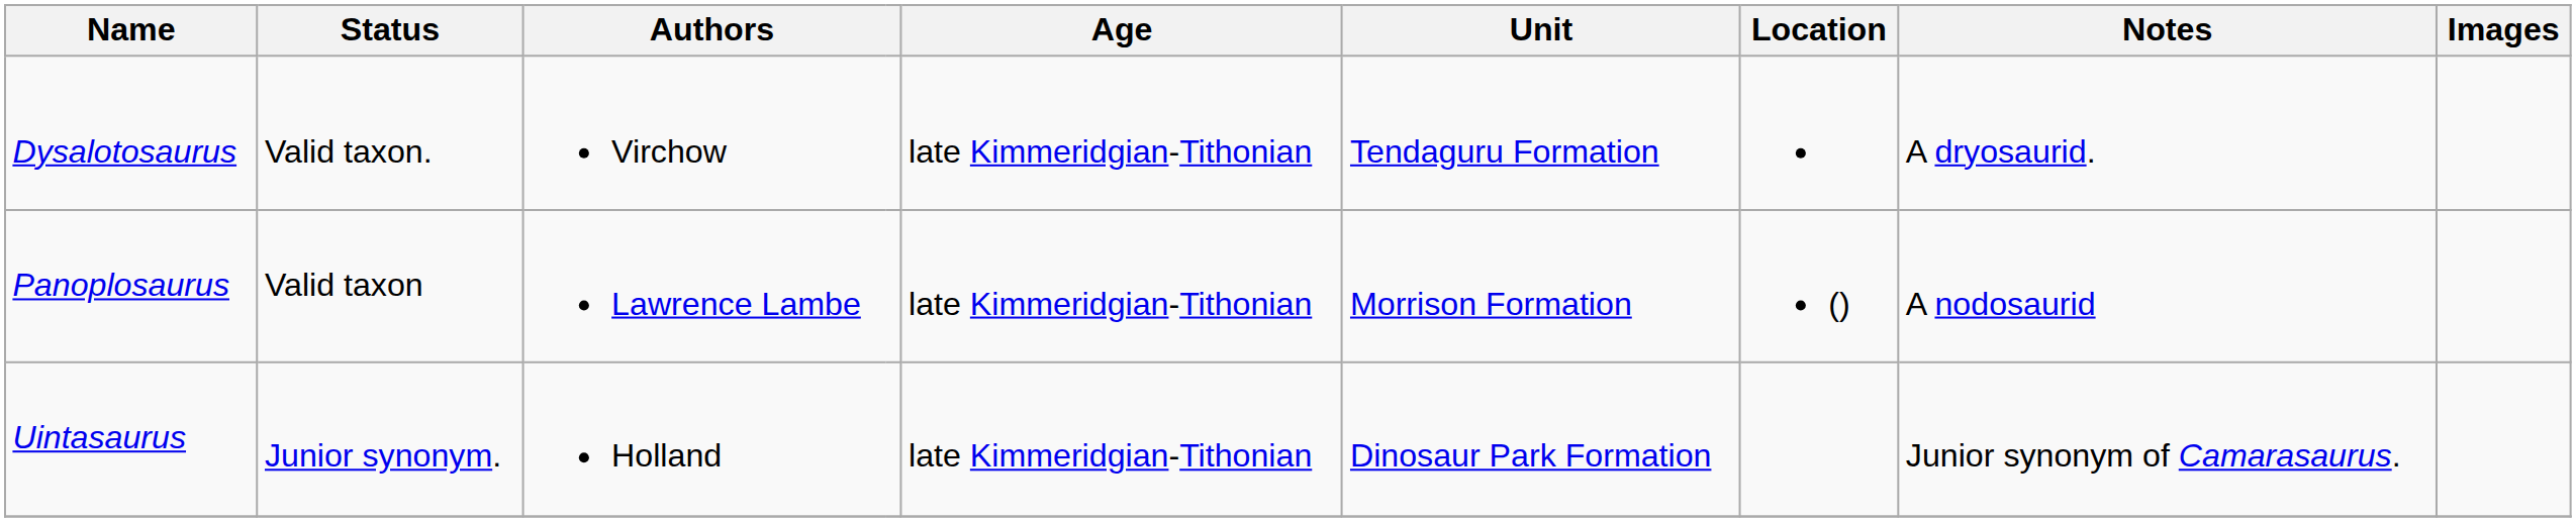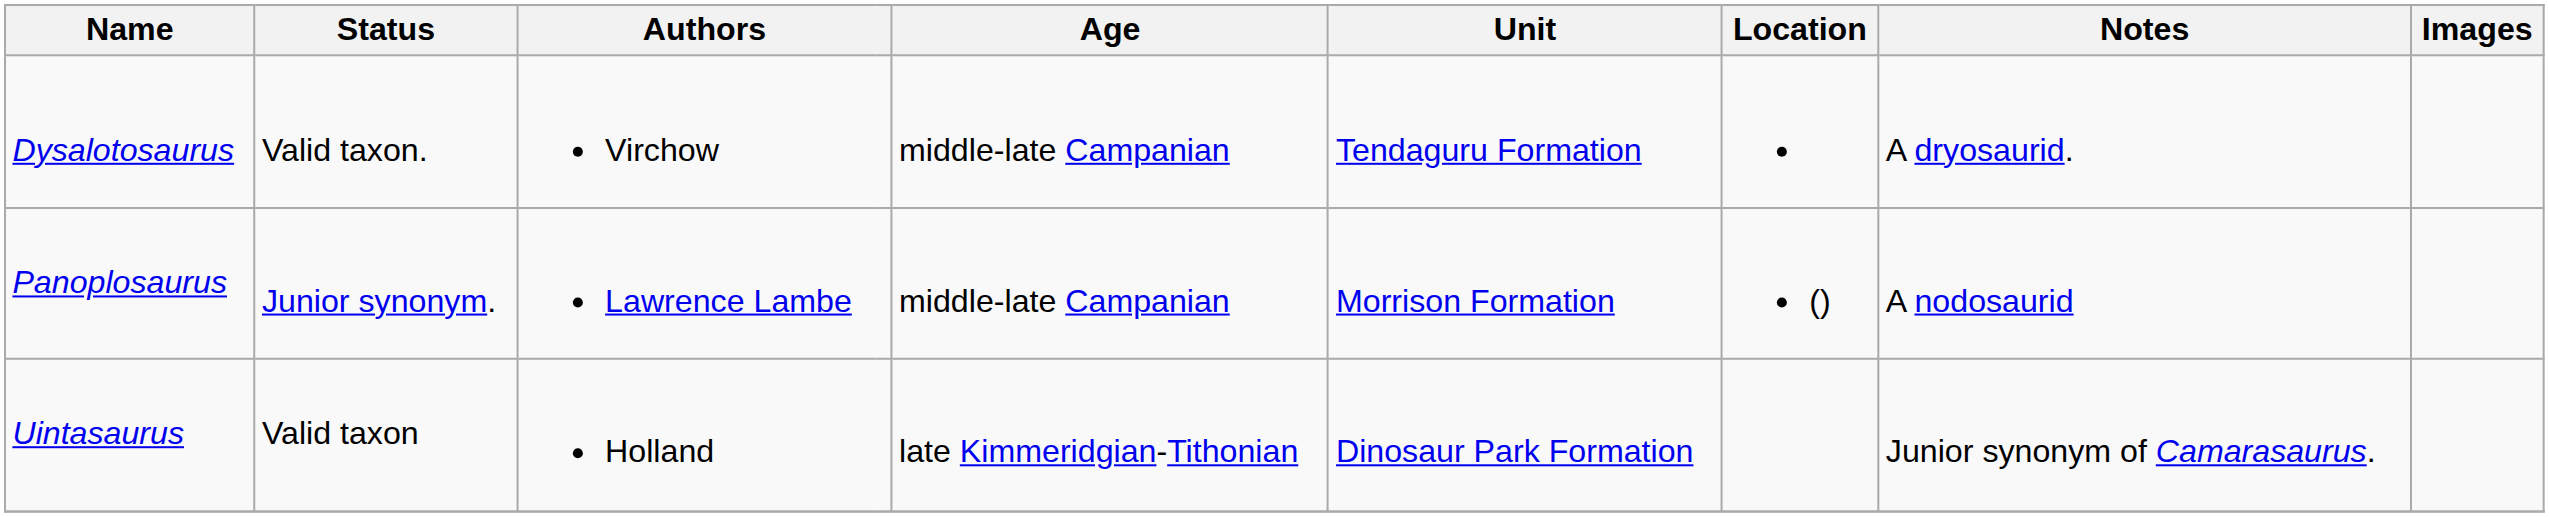Dysalotosaurus | Age: late Kimmeridgian-Tithonian -> middle-late Campanian
Panoplosaurus | Status: Valid taxon -> Junior synonym.
Panoplosaurus | Age: late Kimmeridgian-Tithonian -> middle-late Campanian
Uintasaurus | Status: Junior synonym. -> Valid taxon
